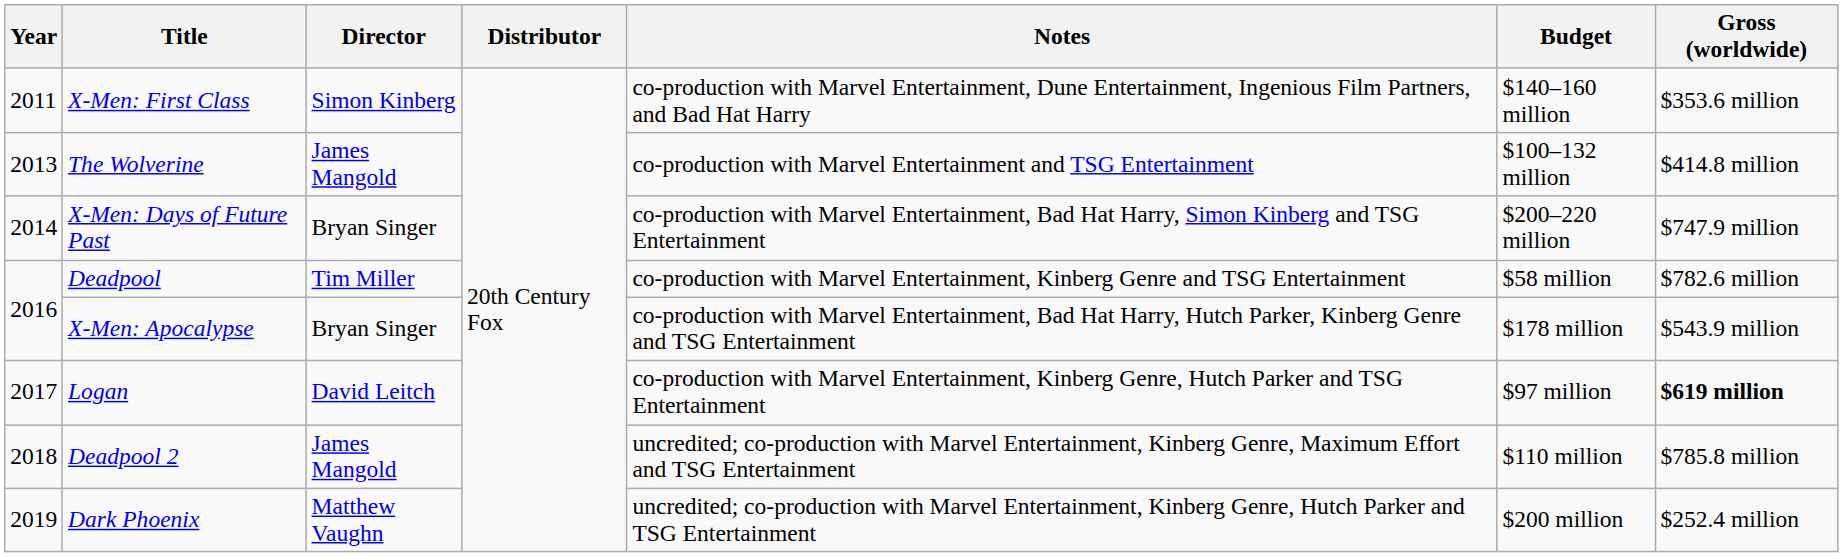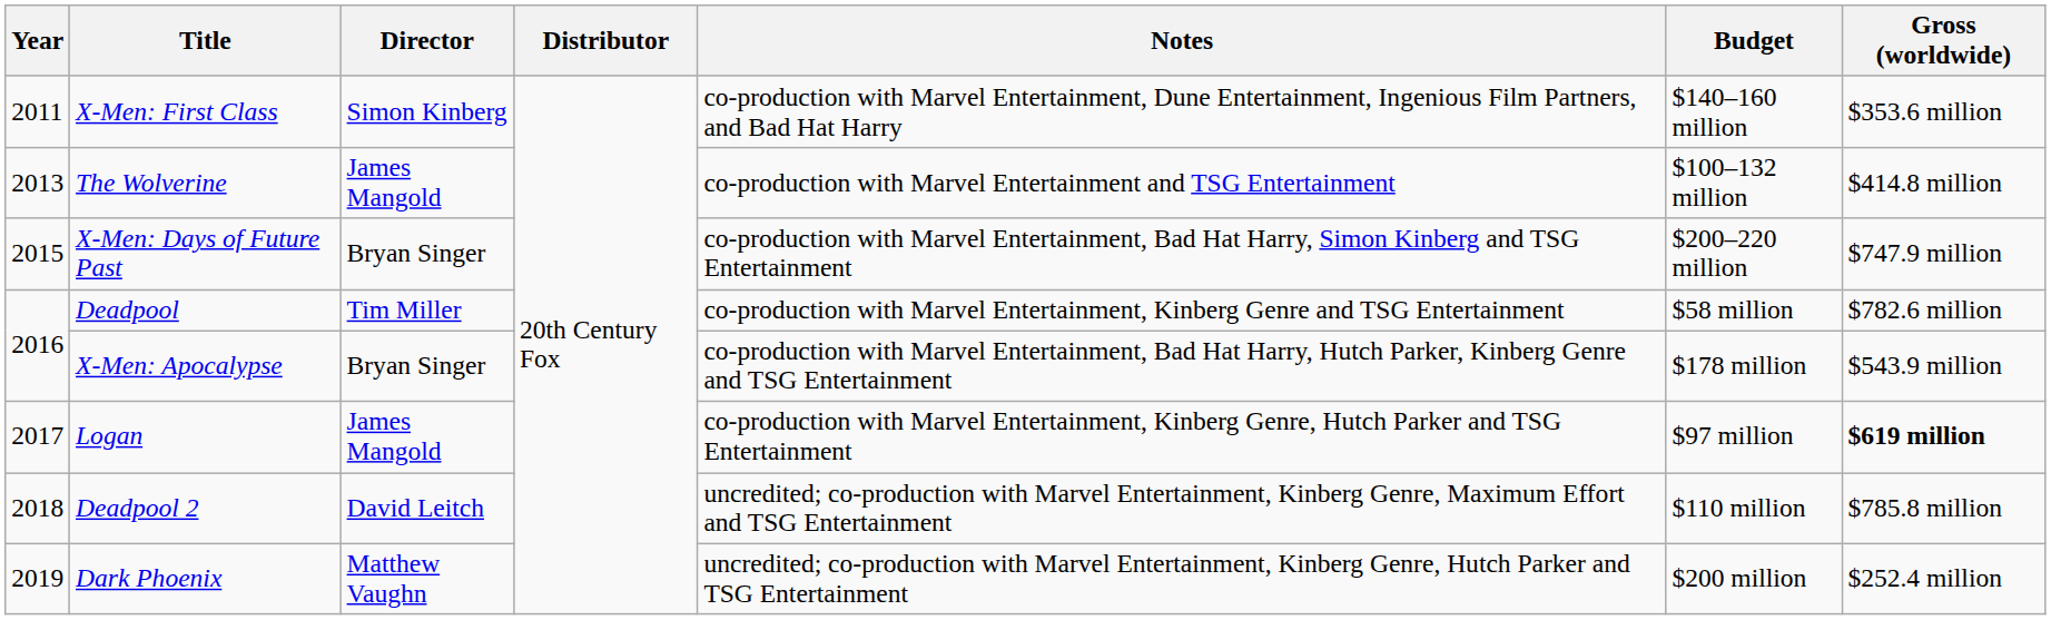X-Men: Days of Future Past | Year: 2014 -> 2015
Logan | Director: David Leitch -> James Mangold
Deadpool 2 | Director: James Mangold -> David Leitch
